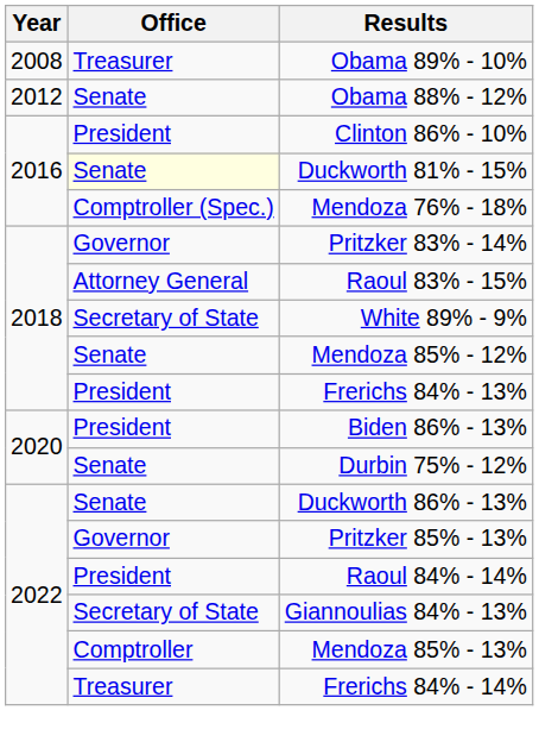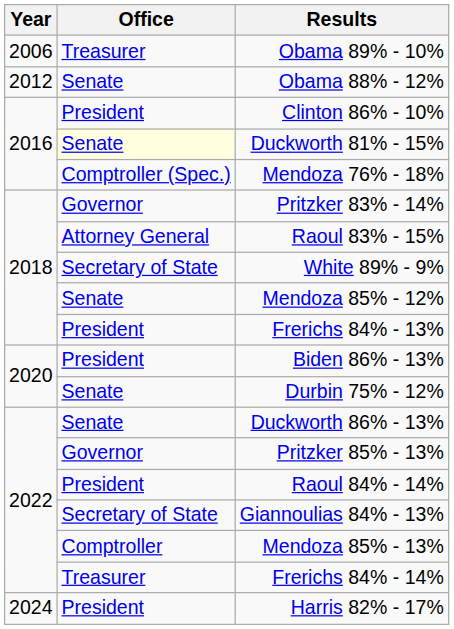Obama 89% - 10% | Year: 2008 -> 2006
+ row: 2024 | President | Harris 82% - 17%
